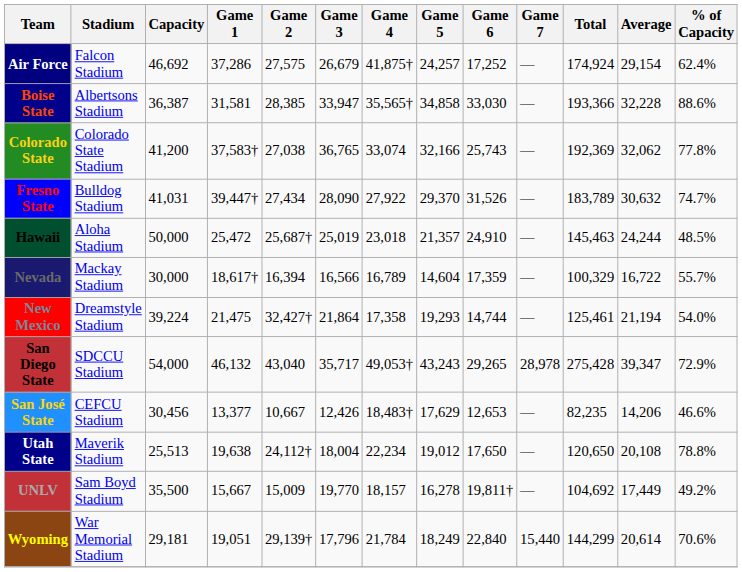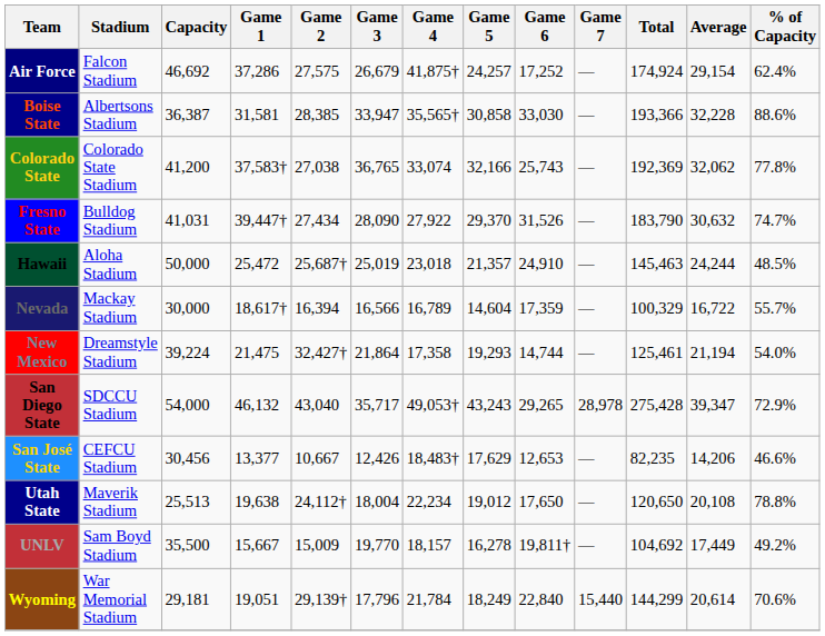Boise State | Game 5: 34,858 -> 30,858
Fresno State | Total: 183,789 -> 183,790
